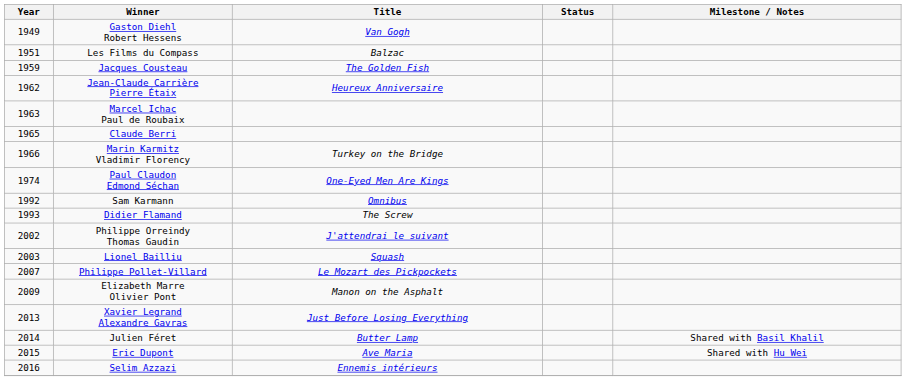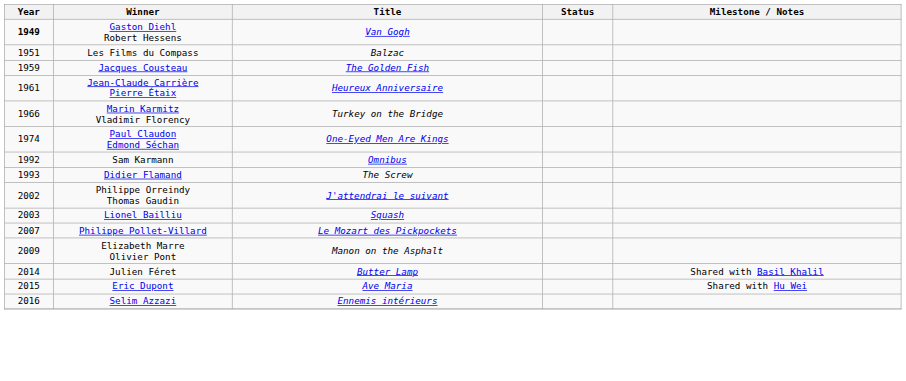Gaston Diehl Robert Hessens | Year: normal -> bold
Jean-Claude Carrière Pierre Étaix | Year: 1962 -> 1961
- row: 1963 | Marcel Ichac Paul de Roubaix
- row: 1965 | Claude Berri
- row: 2013 | Xavier Legrand Alexandre Gavras | Just Before Losing Everything
